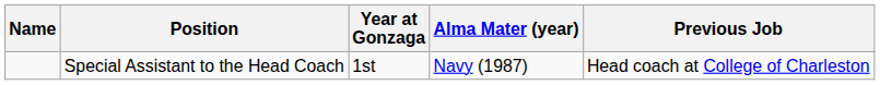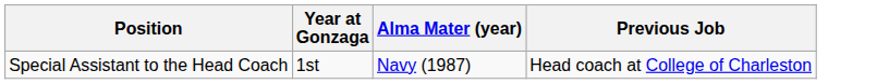- column: Name
